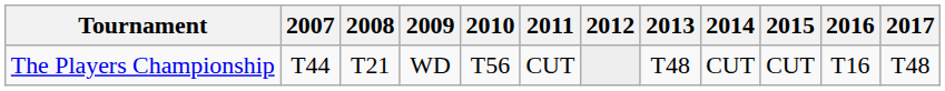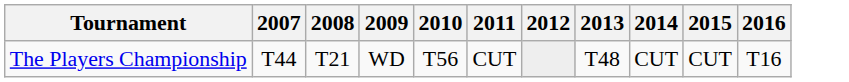- column: 2017 | T48
